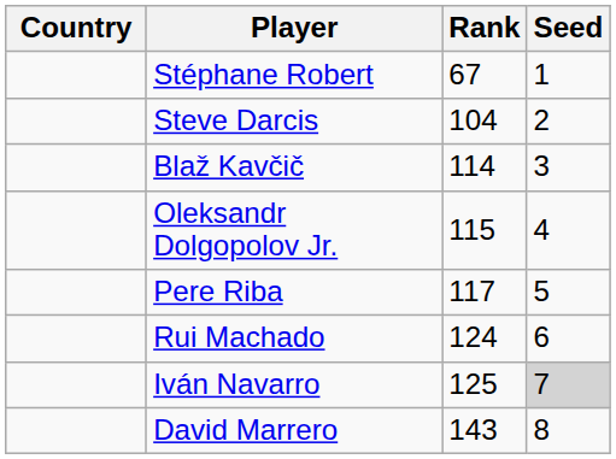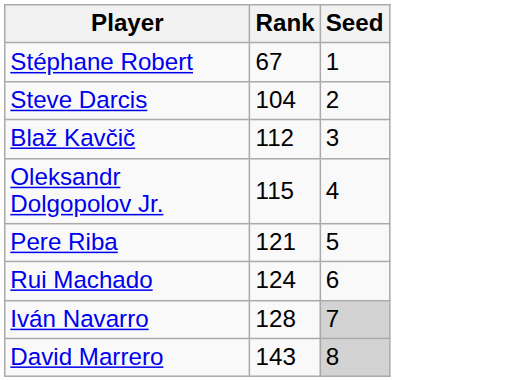- column: Country
Blaž Kavčič | Rank: 114 -> 112
Pere Riba | Rank: 117 -> 121
Iván Navarro | Rank: 125 -> 128
David Marrero | Seed: no background -> lightgrey background
